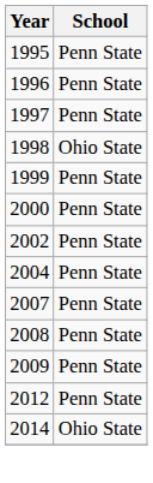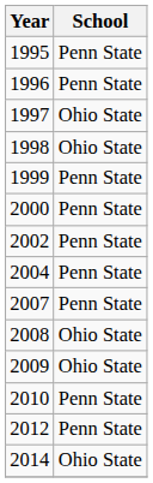1997 | School: Penn State -> Ohio State
2008 | School: Penn State -> Ohio State
2009 | School: Penn State -> Ohio State
+ row: 2010 | Penn State
